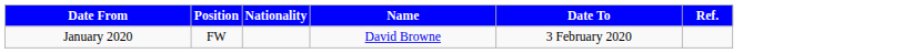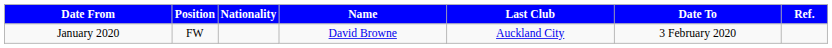+ column: Last Club | Auckland City
